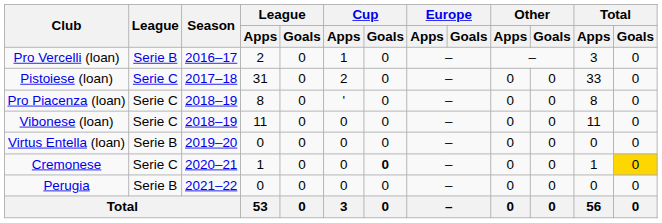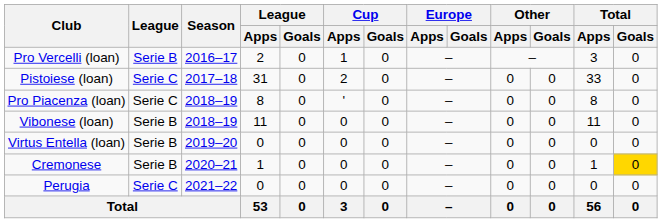Vibonese (loan) | League: Serie C -> Serie B
Cremonese | League: Serie C -> Serie B
Cremonese | Cup / Goals: bold -> normal
Perugia | League: Serie B -> Serie C
